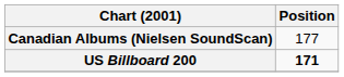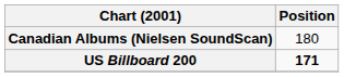Canadian Albums (Nielsen SoundScan) | Position: 177 -> 180
